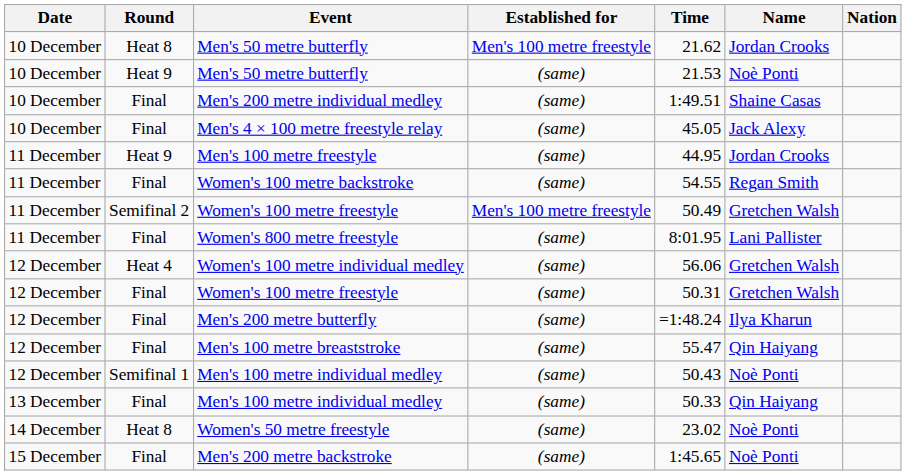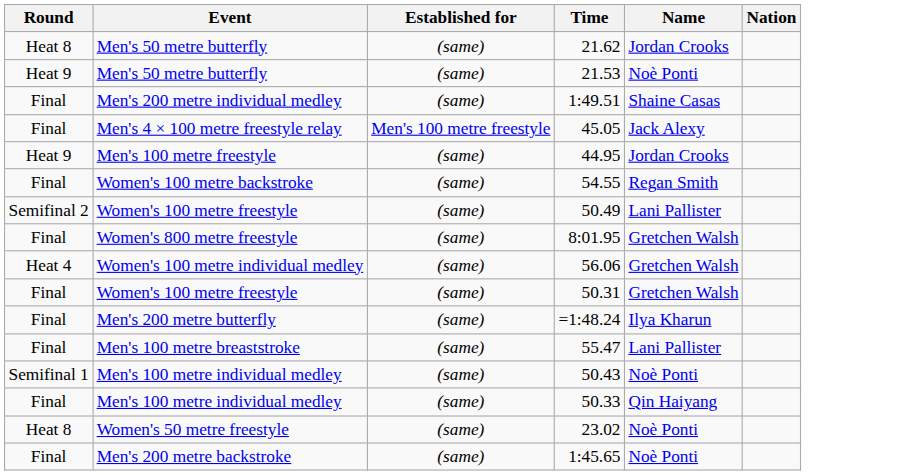- column: Date | 10 December | 10 December | 10 December | 10 December | 11 December | 11 December | 11 December | 11 December | 12 December | 12 December | 12 December | 12 December | 12 December | 13 December | 14 December | 15 December
Heat 8 / Men's 50 metre butterfly | Established for: Men's 100 metre freestyle -> (same)
Men's 4 × 100 metre freestyle relay | Established for: (same) -> Men's 100 metre freestyle
Semifinal 2 / Women's 100 metre freestyle | Established for: Men's 100 metre freestyle -> (same)
Semifinal 2 / Women's 100 metre freestyle | Name: Gretchen Walsh -> Lani Pallister
Women's 800 metre freestyle | Name: Lani Pallister -> Gretchen Walsh
Men's 100 metre breaststroke | Name: Qin Haiyang -> Lani Pallister
